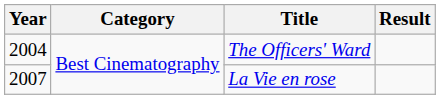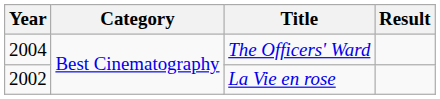La Vie en rose | Year: 2007 -> 2002
